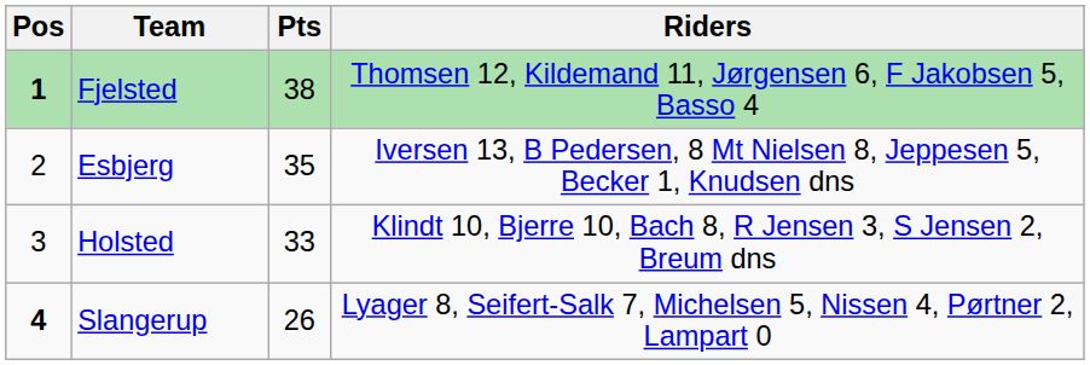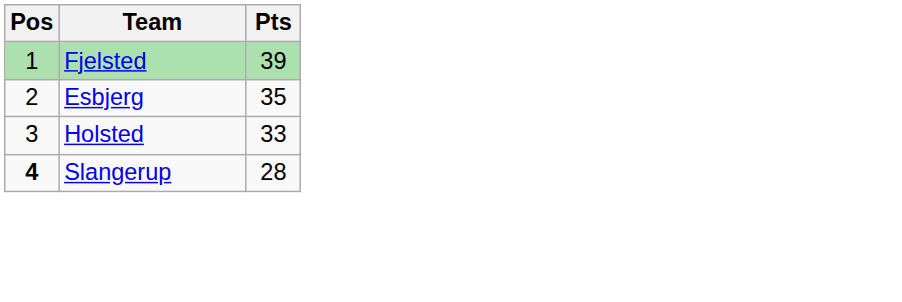- column: Riders | Thomsen 12, Kildemand 11, Jørgensen 6, F Jakobsen 5, Basso 4 | Iversen 13, B Pedersen, 8 Mt Nielsen 8, Jeppesen 5, Becker 1, Knudsen dns | Klindt 10, Bjerre 10, Bach 8, R Jensen 3, S Jensen 2, Breum dns | Lyager 8, Seifert-Salk 7, Michelsen 5, Nissen 4, Pørtner 2, Lampart 0
Fjelsted | Pos: bold -> normal
Fjelsted | Pts: 38 -> 39
Slangerup | Pts: 26 -> 28
